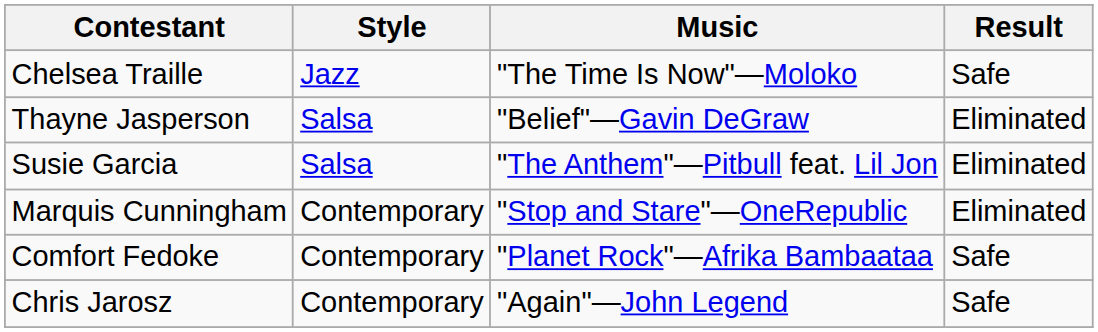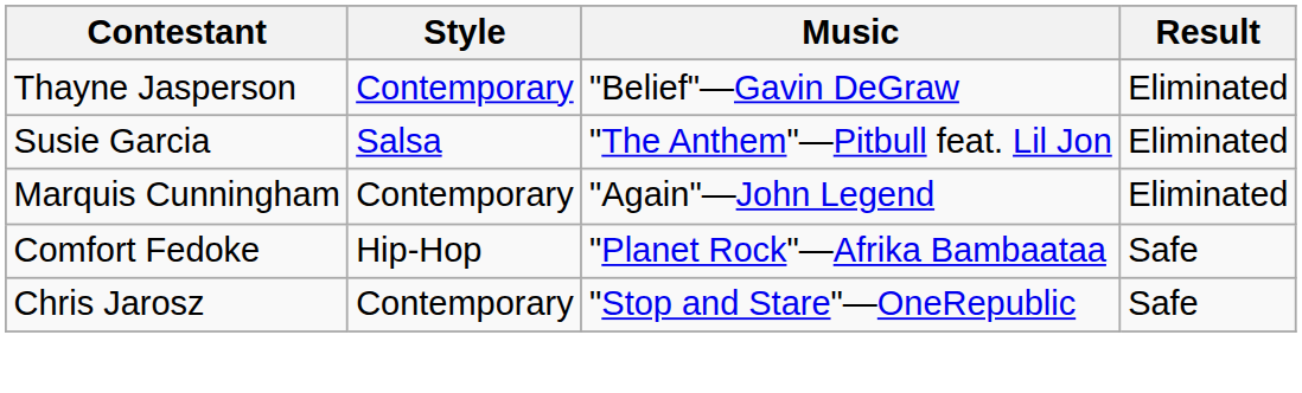- row: Chelsea Traille | Jazz | "The Time Is Now"—Moloko | Safe
Thayne Jasperson | Style: Salsa -> Contemporary
Marquis Cunningham | Music: "Stop and Stare"—OneRepublic -> "Again"—John Legend
Comfort Fedoke | Style: Contemporary -> Hip-Hop
Chris Jarosz | Music: "Again"—John Legend -> "Stop and Stare"—OneRepublic
